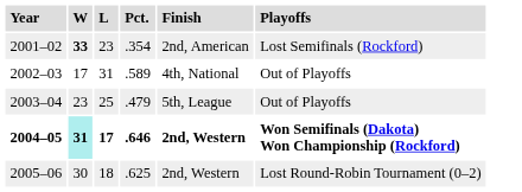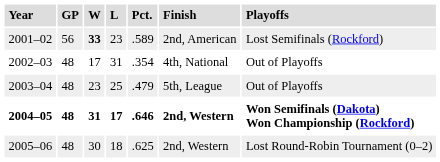+ column: GP | 56 | 48 | 48 | 48 | 48
2001–02 | Pct.: .354 -> .589
2002–03 | Pct.: .589 -> .354
2004–05 | W: paleturquoise background -> no background
